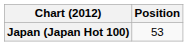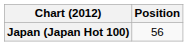Japan (Japan Hot 100) | Position: 53 -> 56
